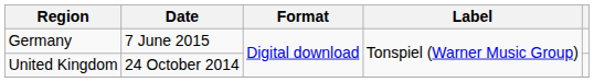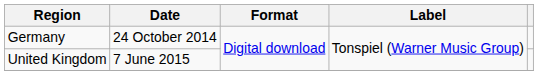Germany | Date: 7 June 2015 -> 24 October 2014
United Kingdom | Date: 24 October 2014 -> 7 June 2015
